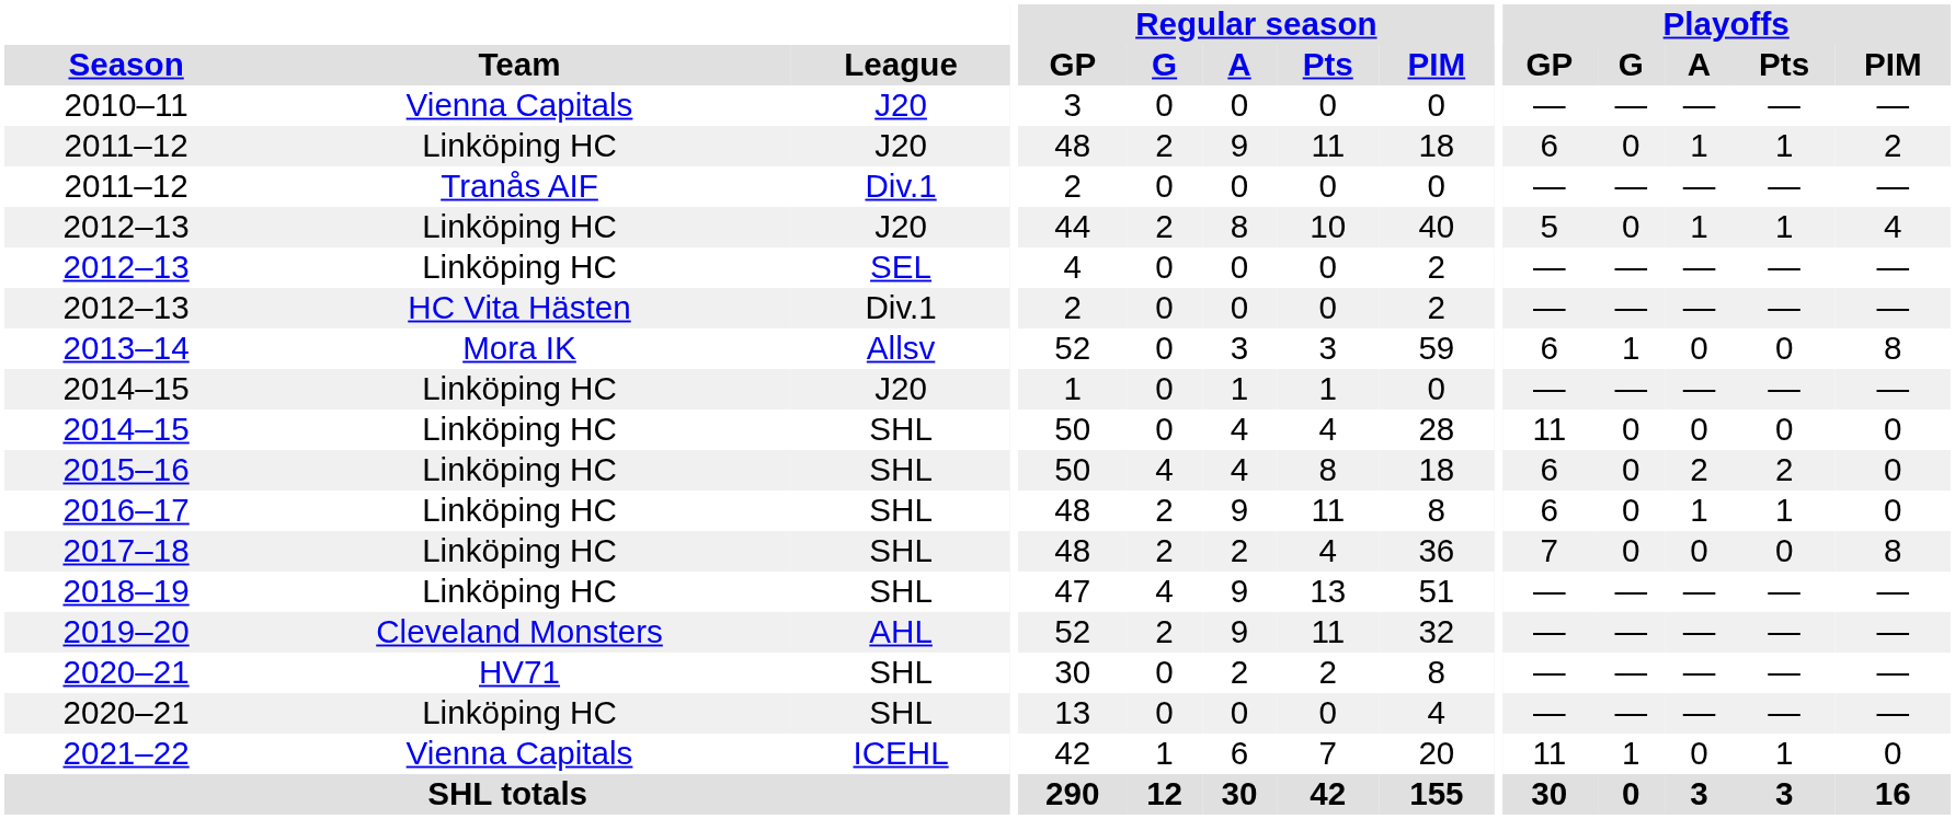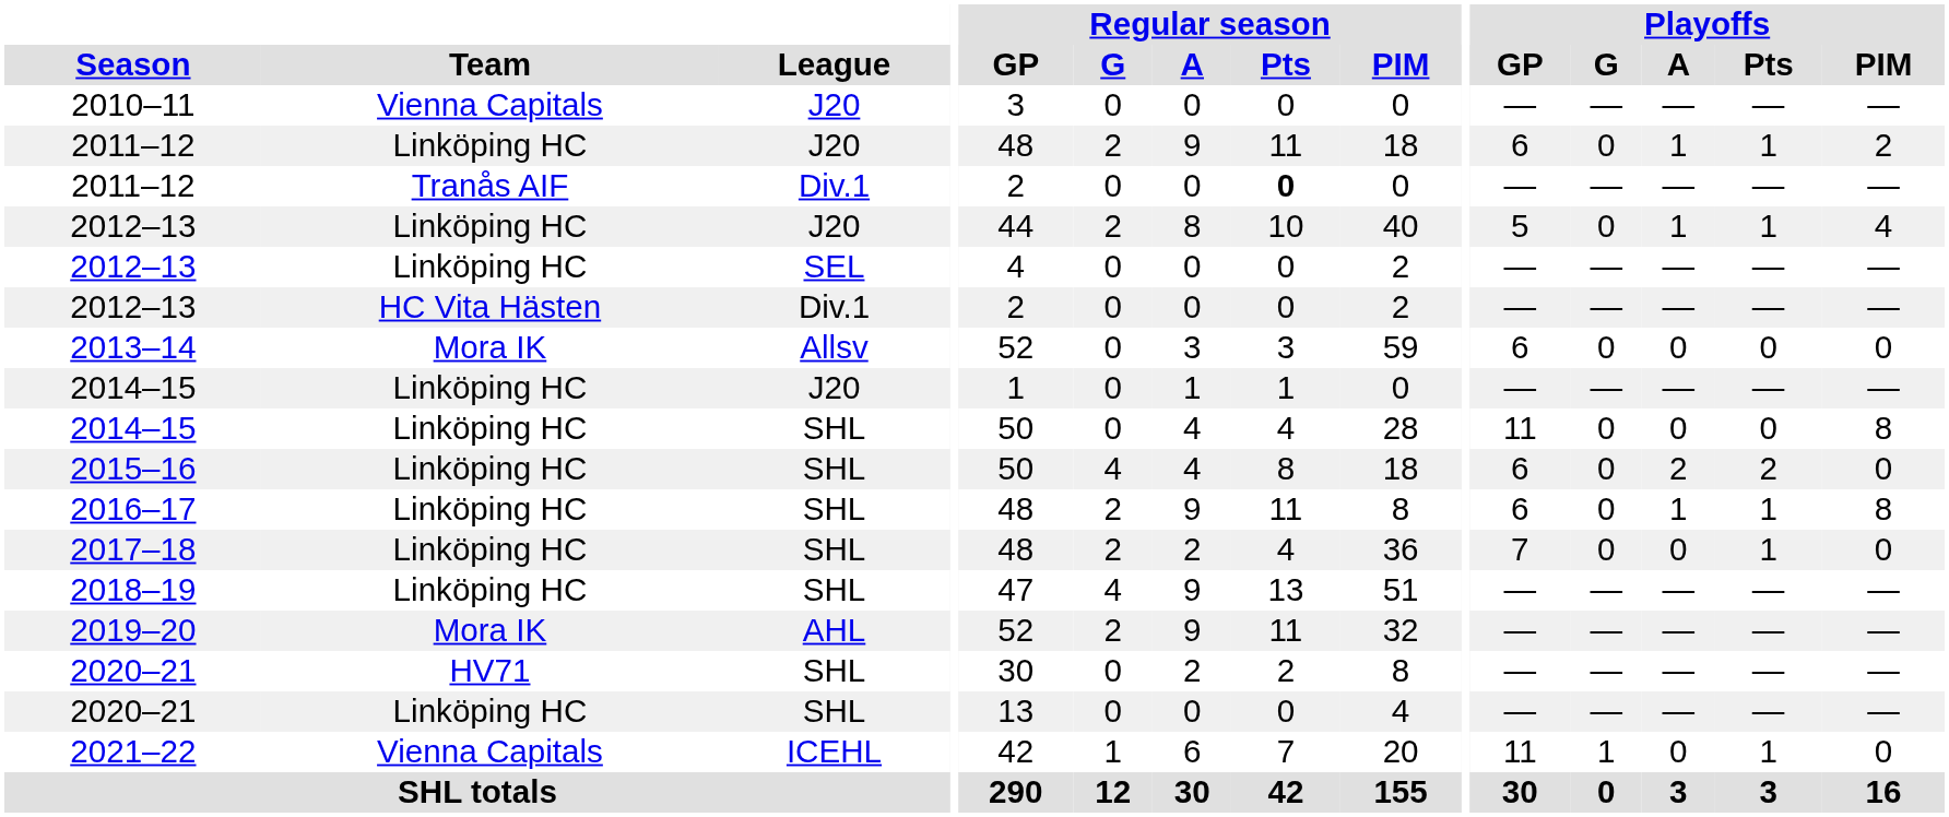2011–12 / Div.1 | Regular season / Pts: normal -> bold
2013–14 | Playoffs / G: 1 -> 0
2013–14 | Playoffs / PIM: 8 -> 0
2014–15 / SHL | Playoffs / PIM: 0 -> 8
2016–17 | Playoffs / PIM: 0 -> 8
2017–18 | Playoffs / Pts: 0 -> 1
2017–18 | Playoffs / PIM: 8 -> 0
2019–20 | Team: Cleveland Monsters -> Mora IK
